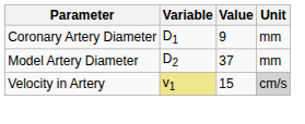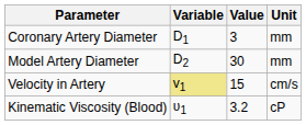Coronary Artery Diameter | Value: 9 -> 3
Model Artery Diameter | Value: 37 -> 30
Velocity in Artery | Unit: lightgrey background -> no background
+ row: Kinematic Viscosity (Blood) | ʋ1 | 3.2 | cP
